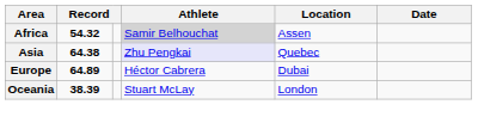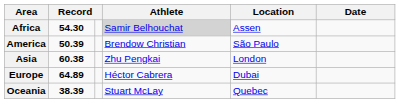Africa | column 2: 54.32 -> 54.30
+ row: America | 50.39 | Brendow Christian | São Paulo
Asia | column 2: 64.38 -> 60.38
Asia | Athlete: lavender background -> no background
Asia | Location: Quebec -> London
Oceania | Location: London -> Quebec
